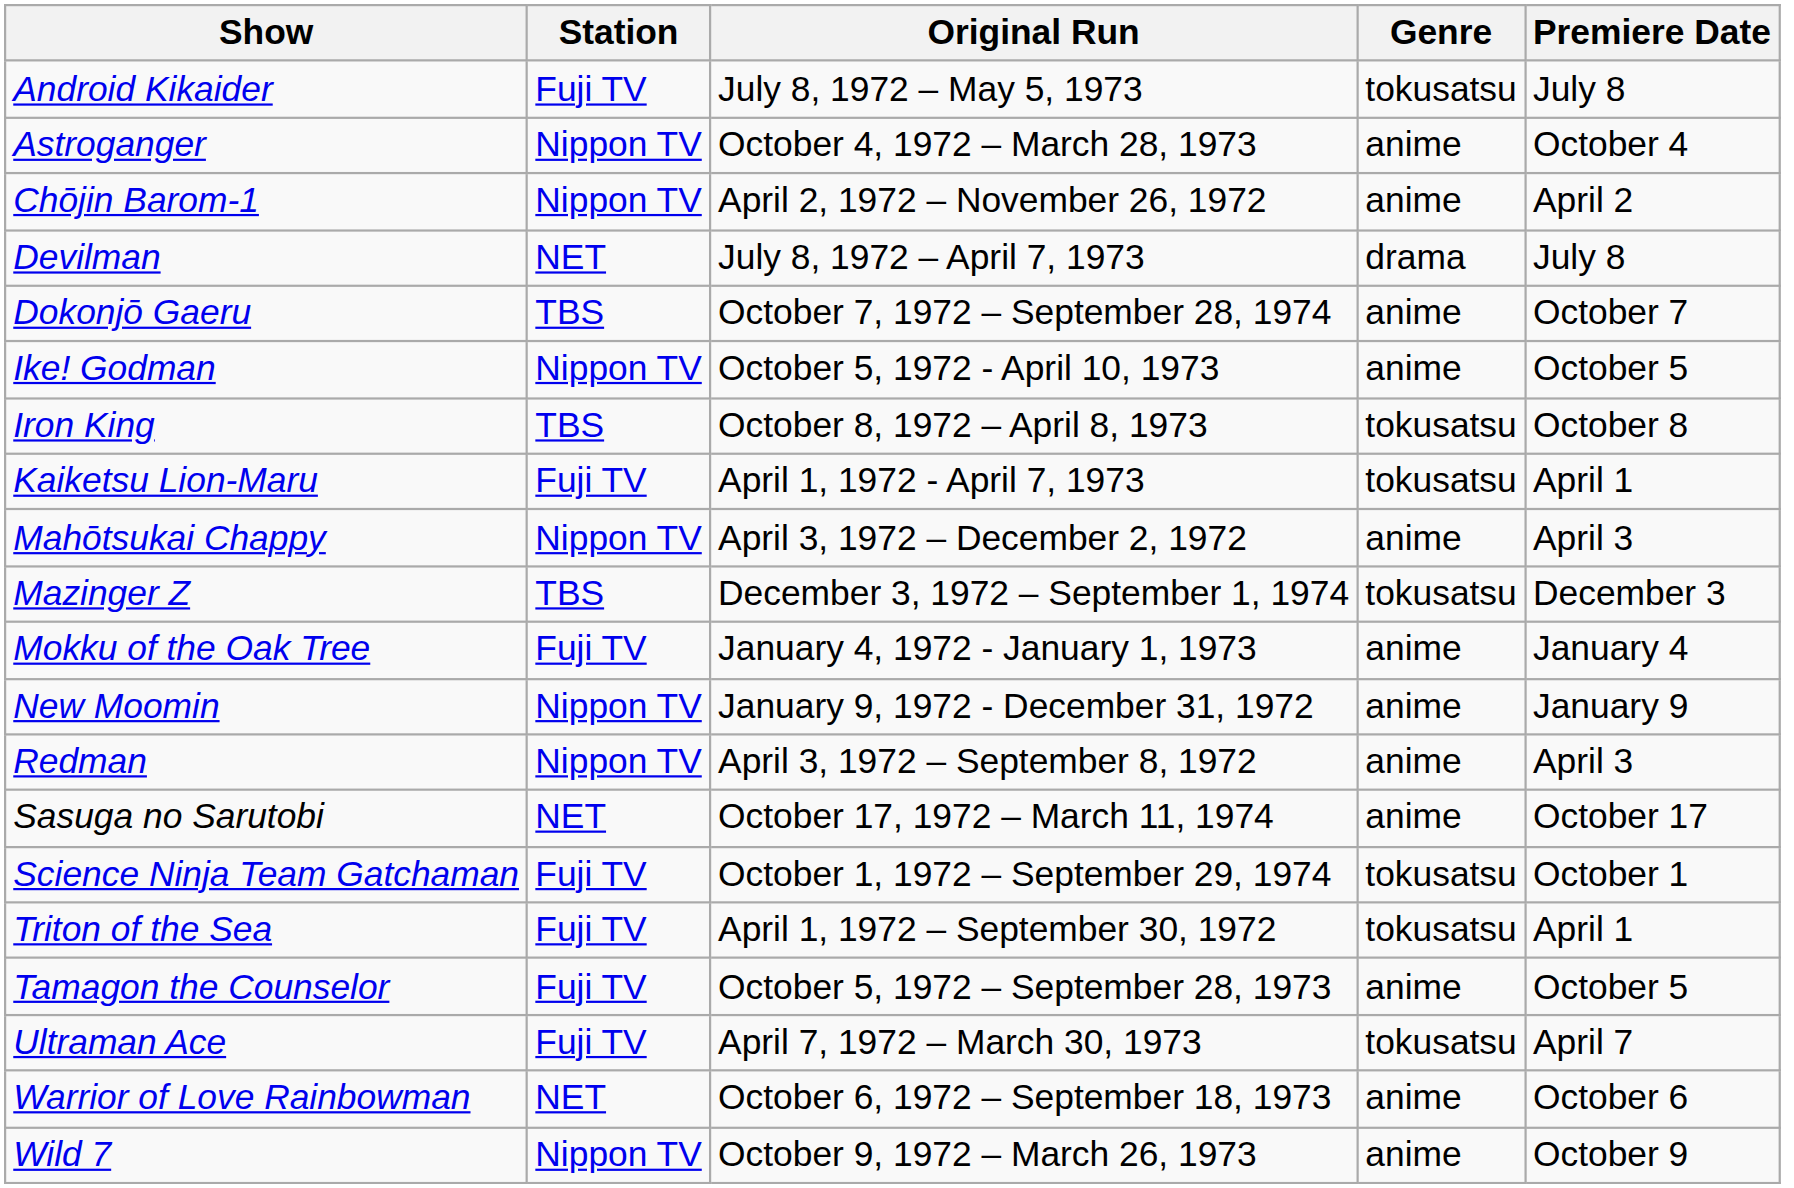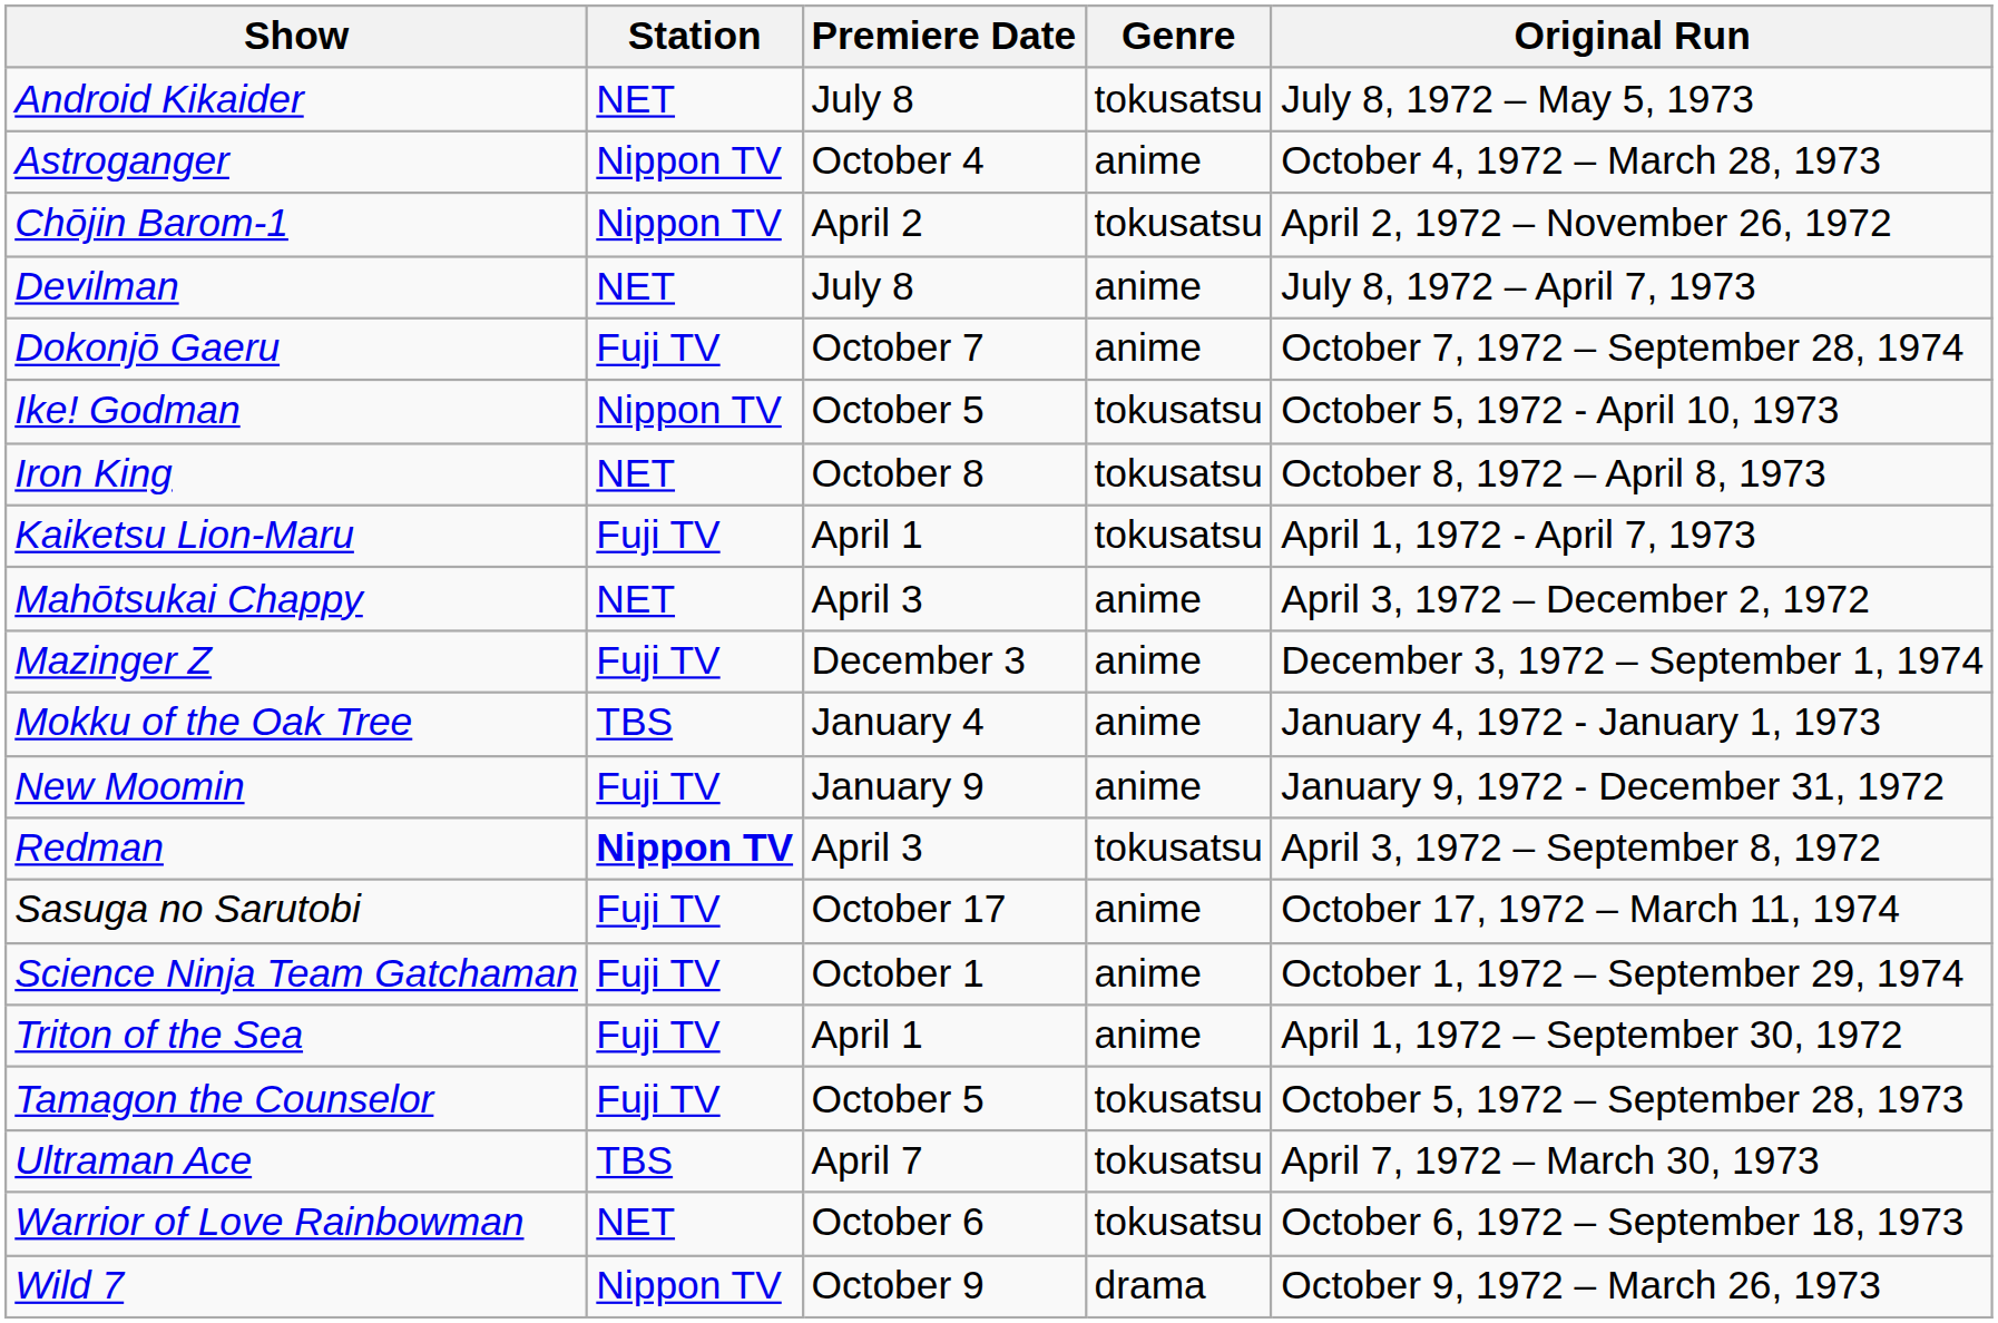columns swapped: Premiere Date <-> Original Run
Android Kikaider | Station: Fuji TV -> NET
Chōjin Barom-1 | Genre: anime -> tokusatsu
Devilman | Genre: drama -> anime
Dokonjō Gaeru | Station: TBS -> Fuji TV
Ike! Godman | Genre: anime -> tokusatsu
Iron King | Station: TBS -> NET
Mahōtsukai Chappy | Station: Nippon TV -> NET
Mazinger Z | Station: TBS -> Fuji TV
Mazinger Z | Genre: tokusatsu -> anime
Mokku of the Oak Tree | Station: Fuji TV -> TBS
New Moomin | Station: Nippon TV -> Fuji TV
Redman | Station: normal -> bold
Redman | Genre: anime -> tokusatsu
Sasuga no Sarutobi | Station: NET -> Fuji TV
Science Ninja Team Gatchaman | Genre: tokusatsu -> anime
Triton of the Sea | Genre: tokusatsu -> anime
Tamagon the Counselor | Genre: anime -> tokusatsu
Ultraman Ace | Station: Fuji TV -> TBS
Warrior of Love Rainbowman | Genre: anime -> tokusatsu
Wild 7 | Genre: anime -> drama
